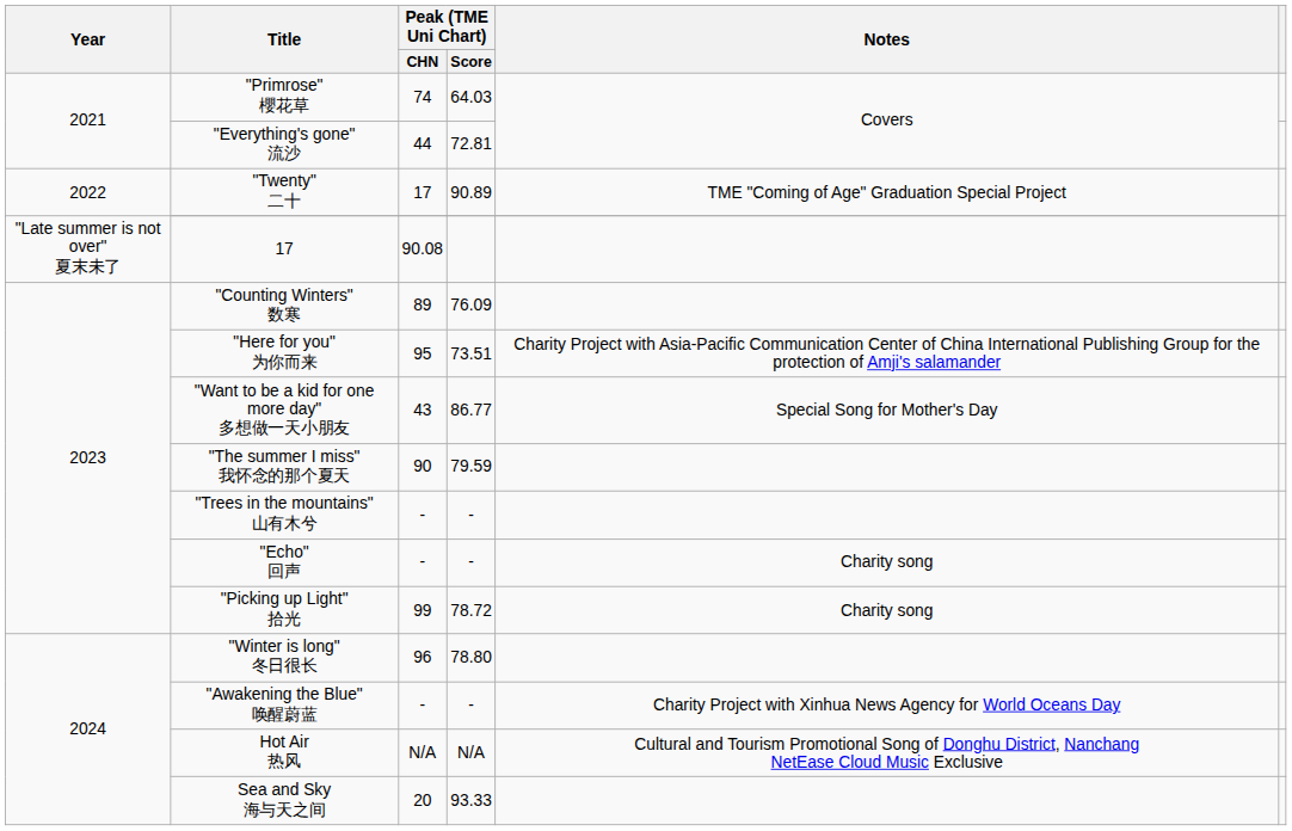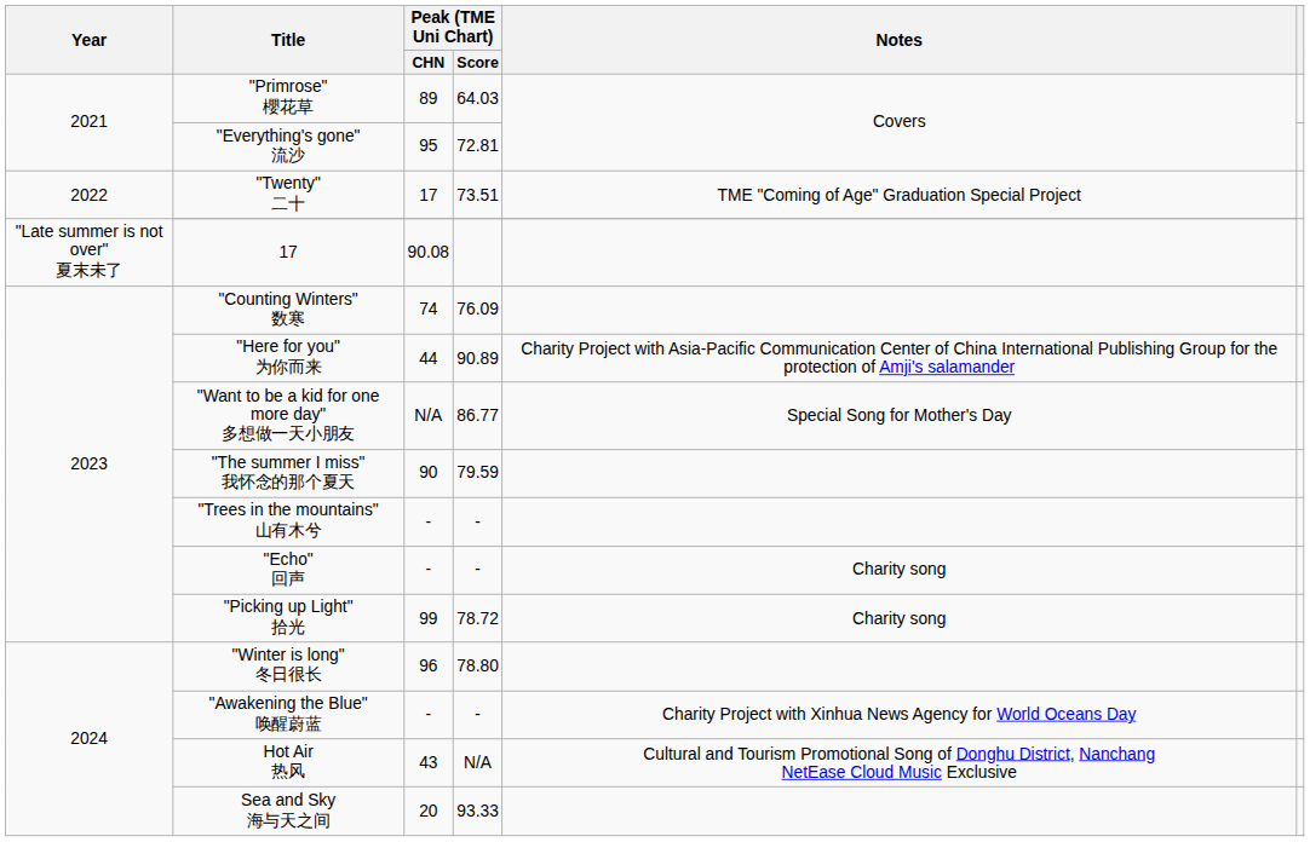"Primrose" 櫻花草 | Peak (TME Uni Chart) / CHN: 74 -> 89
"Everything's gone" 流沙 | Peak (TME Uni Chart) / CHN: 44 -> 95
"Twenty" 二十 | Peak (TME Uni Chart) / Score: 90.89 -> 73.51
"Counting Winters" 数寒 | Peak (TME Uni Chart) / CHN: 89 -> 74
"Here for you" 为你而来 | Peak (TME Uni Chart) / CHN: 95 -> 44
"Here for you" 为你而来 | Peak (TME Uni Chart) / Score: 73.51 -> 90.89
"Want to be a kid for one more day" 多想做一天小朋友 | Peak (TME Uni Chart) / CHN: 43 -> N/A
Hot Air 热风 | Peak (TME Uni Chart) / CHN: N/A -> 43
